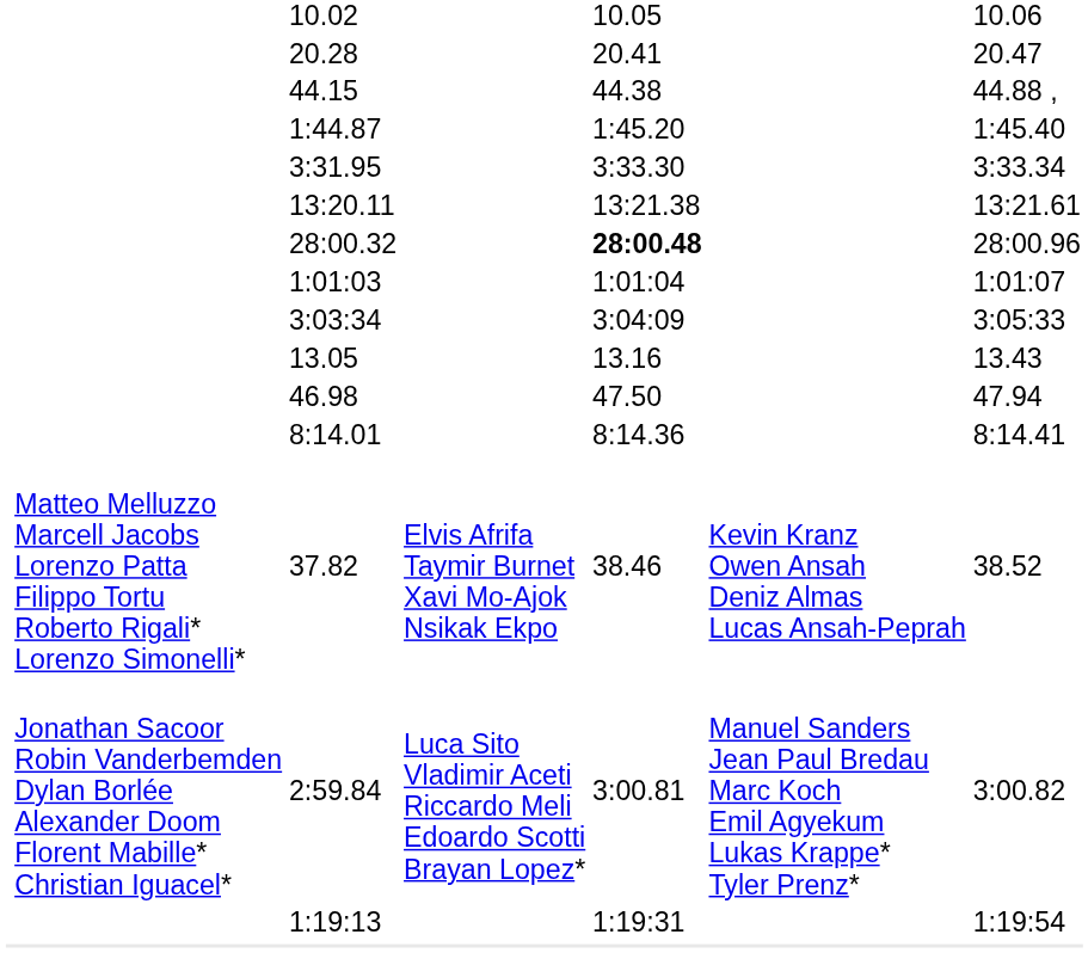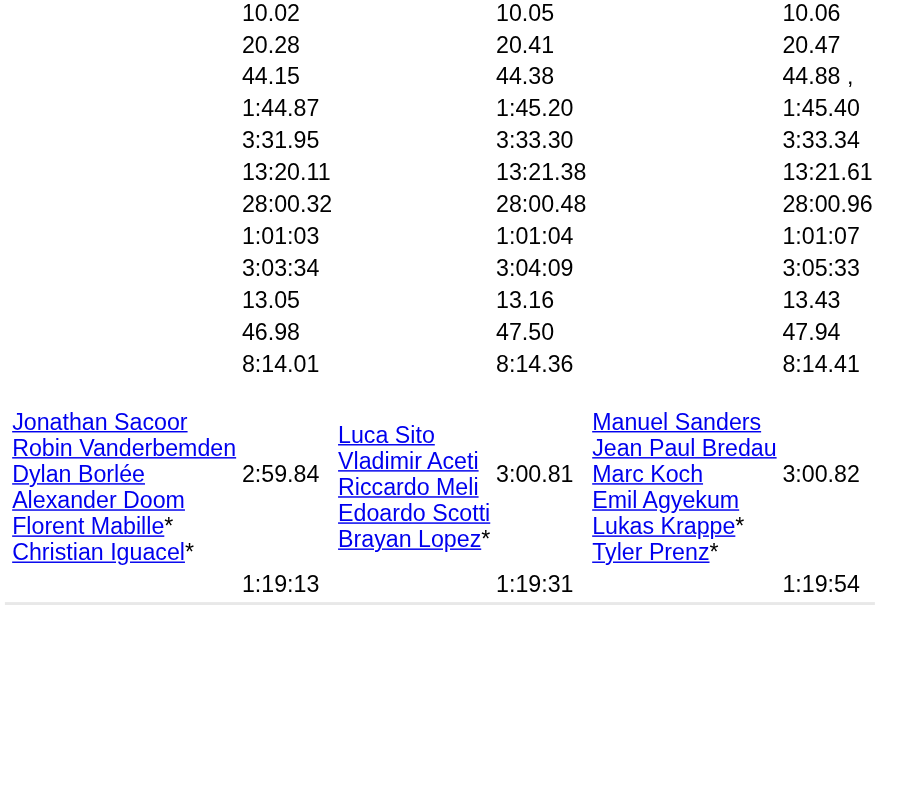28:00.32 | column 5: bold -> normal
- row: Matteo Melluzzo Marcell Jacobs Lorenzo Patta Filippo Tortu Roberto Rigali* Lorenzo Simonelli* | 37.82 | Elvis Afrifa Taymir Burnet Xavi Mo-Ajok Nsikak Ekpo | 38.46 | Kevin Kranz Owen Ansah Deniz Almas Lucas Ansah-Peprah | 38.52
